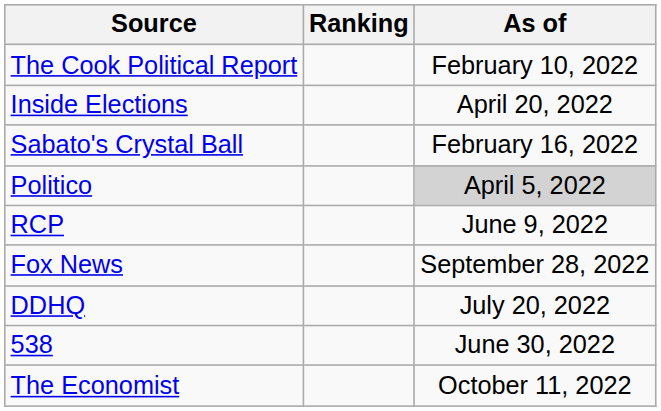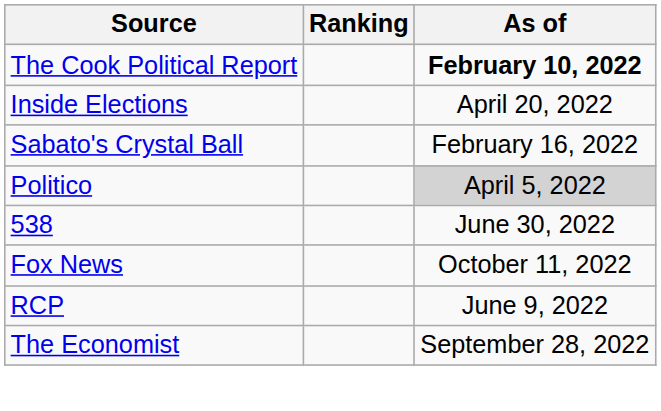The Cook Political Report | As of: normal -> bold
rows swapped: RCP <-> 538
Fox News | As of: September 28, 2022 -> October 11, 2022
- row: DDHQ | July 20, 2022
The Economist | As of: October 11, 2022 -> September 28, 2022
